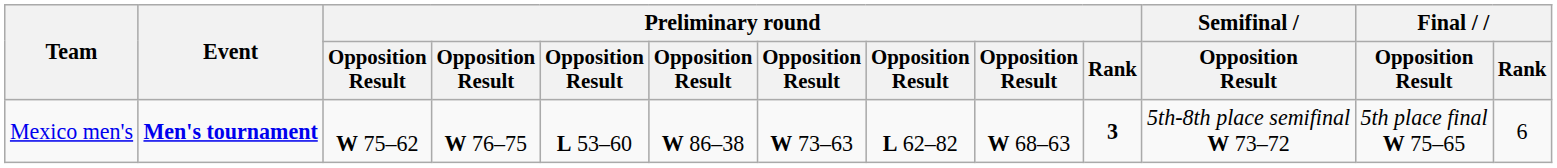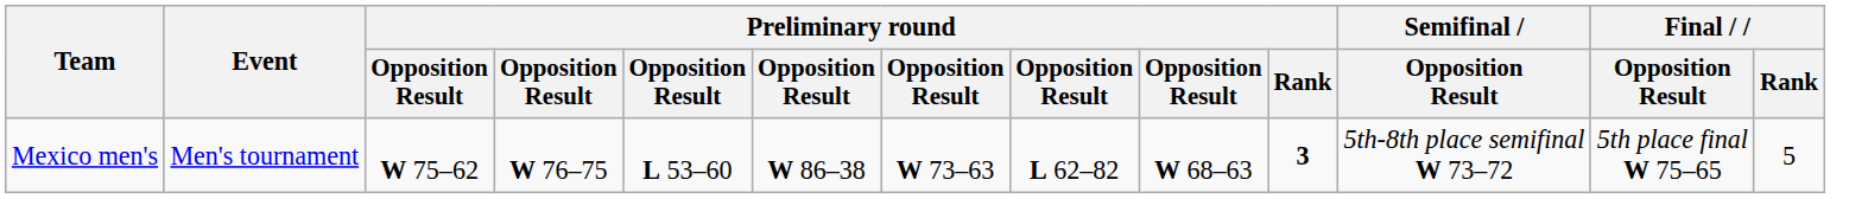Mexico men's | Event: bold -> normal
Mexico men's | Final / Rank: 6 -> 5
